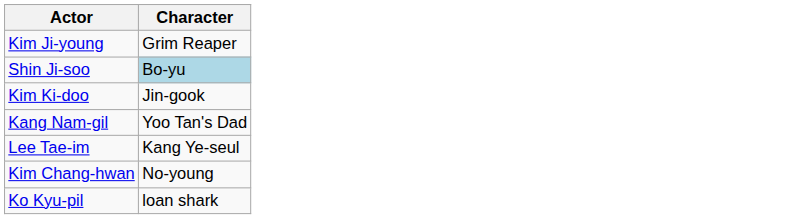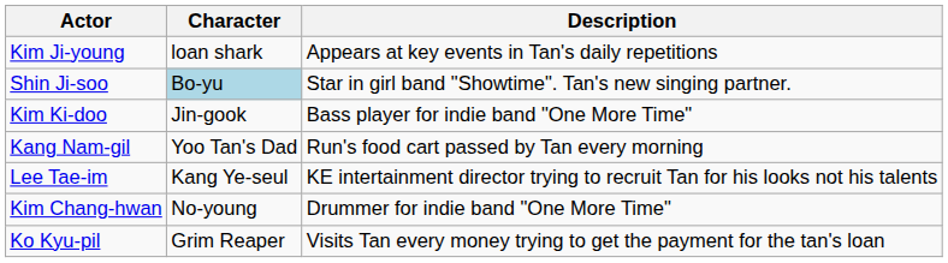+ column: Description | Appears at key events in Tan's daily repetitions | Star in girl band "Showtime". Tan's new singing partner. | Bass player for indie band "One More Time" | Run's food cart passed by Tan every morning | KE intertainment director trying to recruit Tan for his looks not his talents | Drummer for indie band "One More Time" | Visits Tan every money trying to get the payment for the tan's loan
Kim Ji-young | Character: Grim Reaper -> loan shark
Ko Kyu-pil | Character: loan shark -> Grim Reaper
